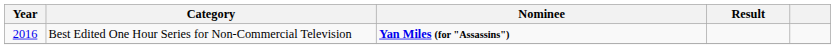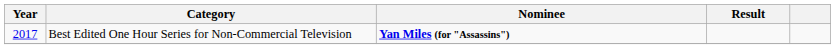Best Edited One Hour Series for Non-Commercial Television | Year: 2016 -> 2017
